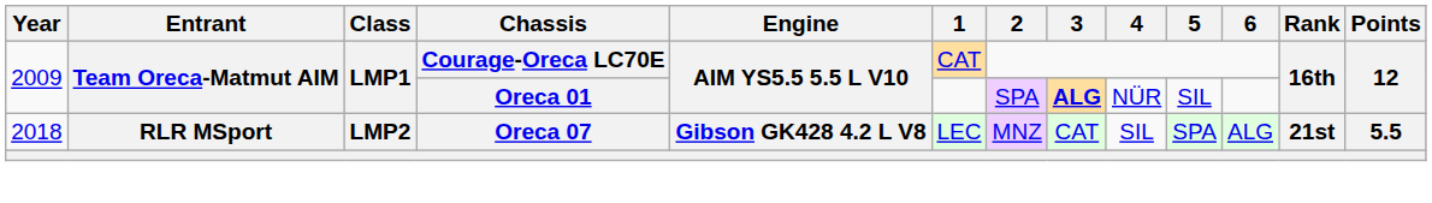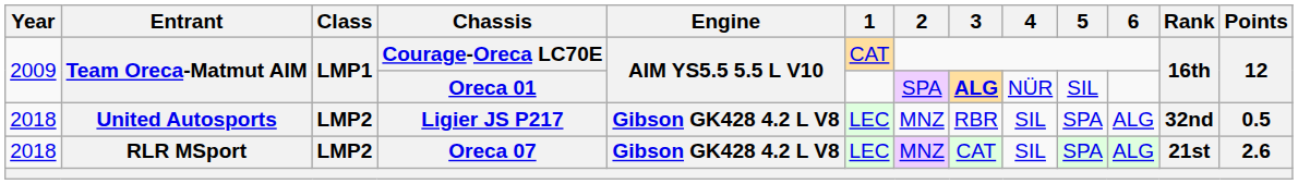+ row: 2018 | United Autosports | LMP2 | Ligier JS P217 | Gibson GK428 4.2 L V8 | LEC | MNZ | RBR | SIL | SPA | ALG | 32nd | 0.5
Oreca 07 | Points: 5.5 -> 2.6
